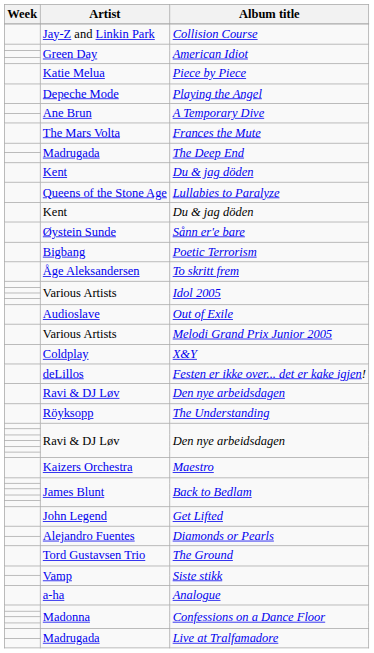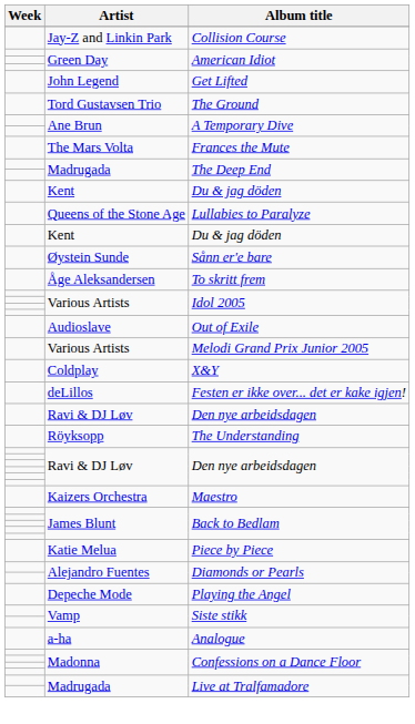rows swapped: Get Lifted <-> Piece by Piece
rows swapped: The Ground <-> Playing the Angel
- row: Bigbang | Poetic Terrorism
